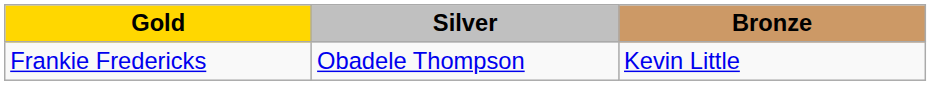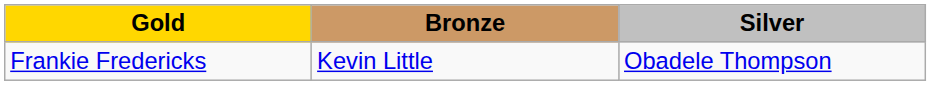columns swapped: Silver <-> Bronze
